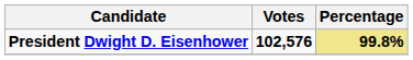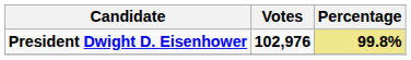President Dwight D. Eisenhower | Votes: 102,576 -> 102,976
